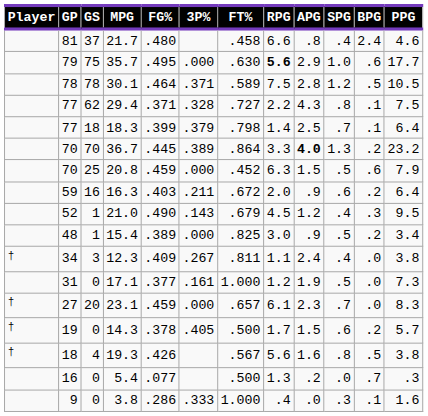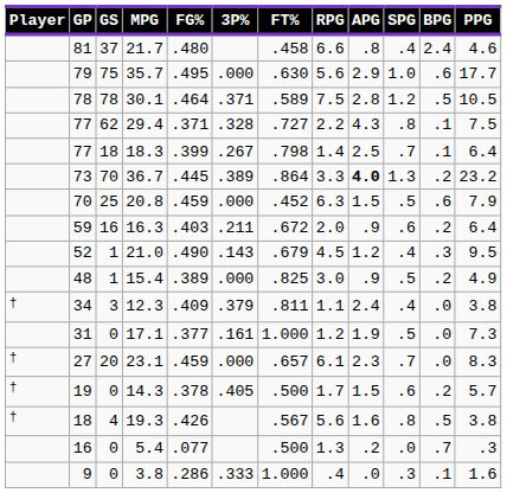35.7 | RPG: bold -> normal
18.3 | 3P%: .379 -> .267
36.7 | GP: 70 -> 73
15.4 | PPG: 3.4 -> 4.9
12.3 | 3P%: .267 -> .379
